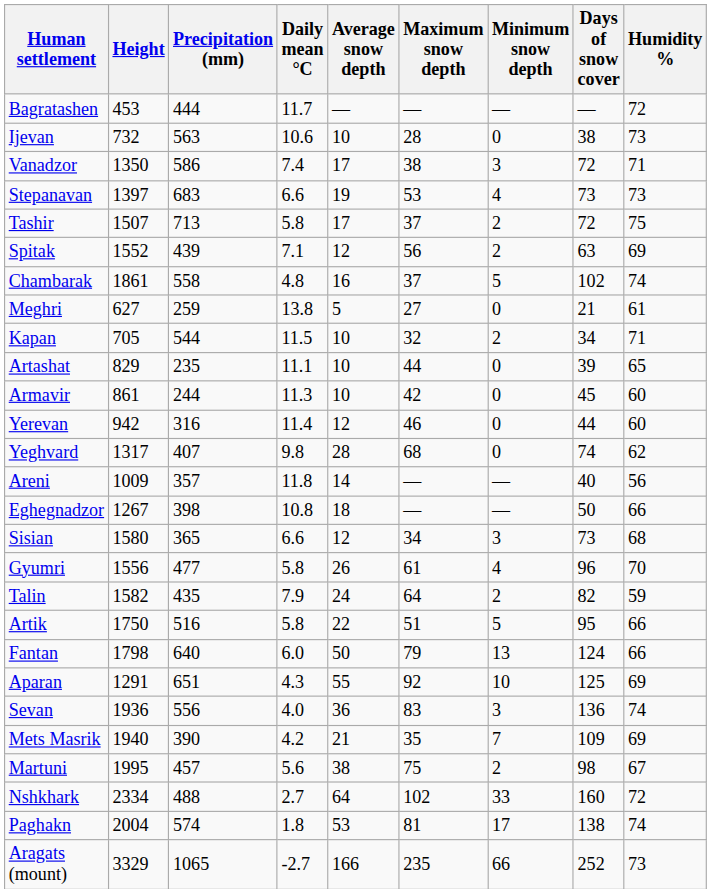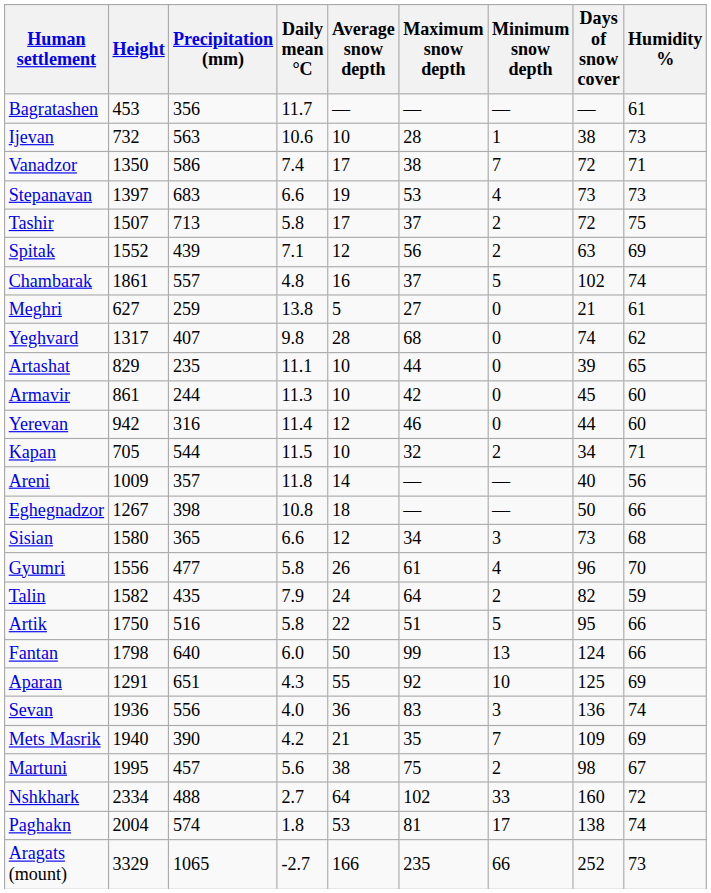Bagratashen | Precipitation (mm): 444 -> 356
Bagratashen | Humidity %: 72 -> 61
Ijevan | Minimum snow depth: 0 -> 1
Vanadzor | Minimum snow depth: 3 -> 7
Chambarak | Precipitation (mm): 558 -> 557
rows swapped: Kapan <-> Yeghvard
Fantan | Maximum snow depth: 79 -> 99
